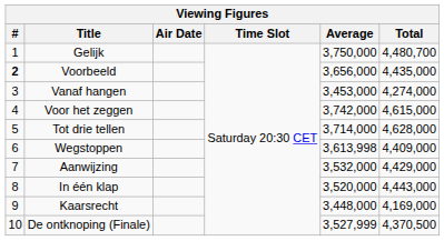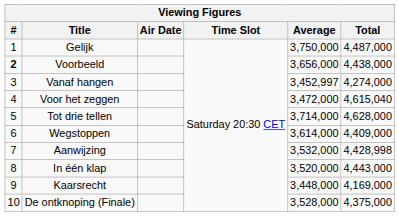Gelijk | Total: 4,480,700 -> 4,487,000
Voorbeeld | Total: 4,435,000 -> 4,438,000
Vanaf hangen | Average: 3,453,000 -> 3,452,997
Voor het zeggen | Average: 3,742,000 -> 3,472,000
Voor het zeggen | Total: 4,615,000 -> 4,615,040
Wegstoppen | Average: 3,613,998 -> 3,614,000
Aanwijzing | Total: 4,429,000 -> 4,428,998
De ontknoping (Finale) | Average: 3,527,999 -> 3,528,000
De ontknoping (Finale) | Total: 4,370,500 -> 4,375,000
